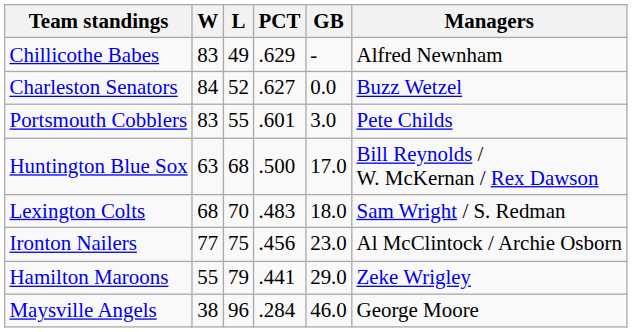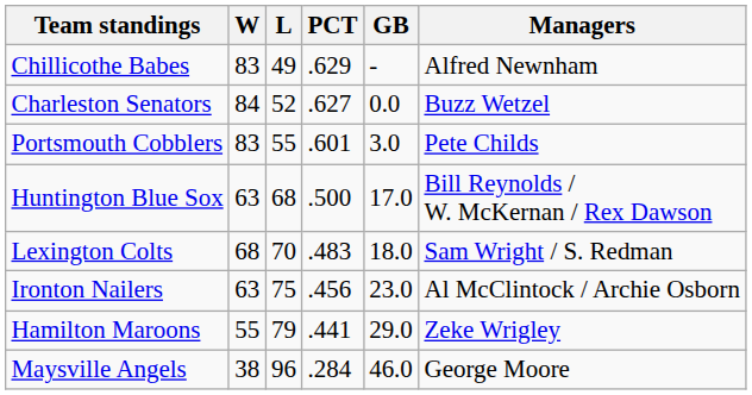Ironton Nailers | W: 77 -> 63
